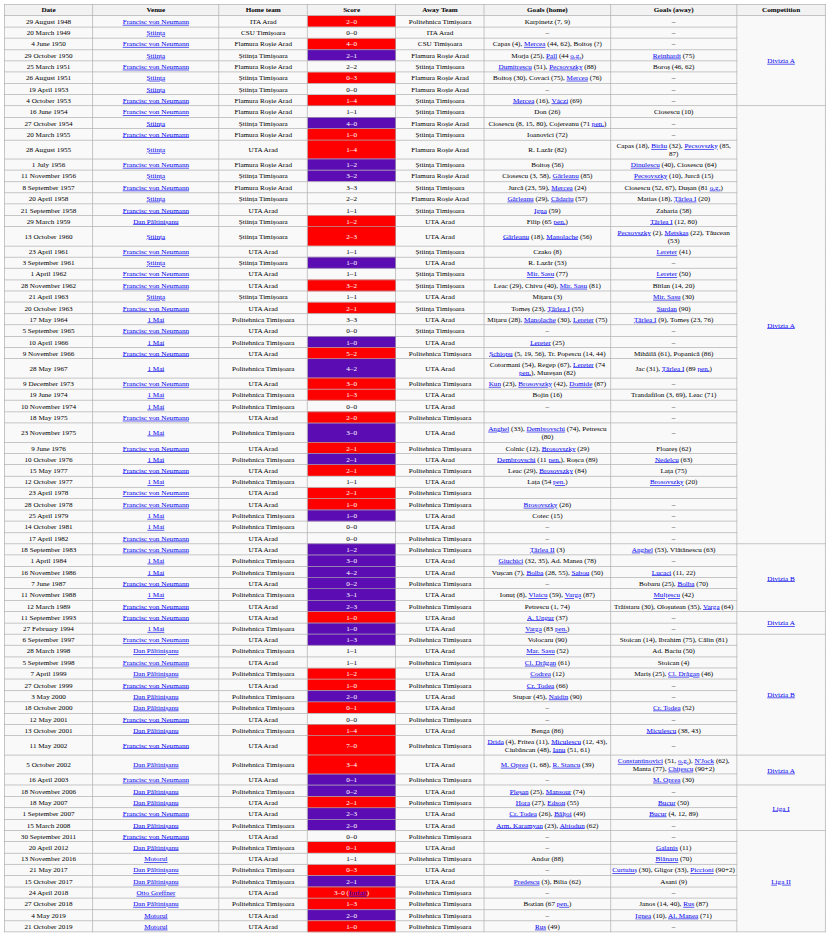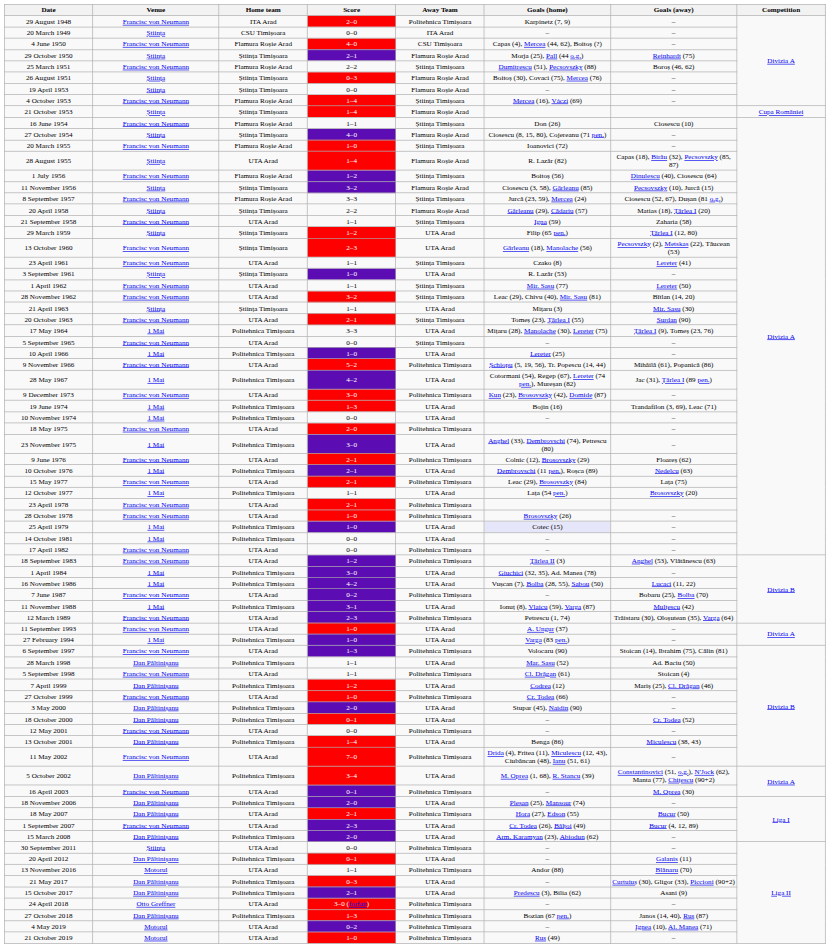+ row: 21 October 1953 | Știința | Știința Timișoara | 1–4 | Flamura Roșie Arad | Cupa României
29 March 1959 | Venue: Dan Păltinișanu -> Știința
13 October 1960 | Venue: Știința -> Francisc von Neumann
25 April 1979 | Goals (home): no background -> lavender background
18 November 2006 | Score: 0–2 -> 2–0
30 September 2011 | Venue: Francisc von Neumann -> Știința
4 May 2019 | Score: 2–0 -> 0–2
